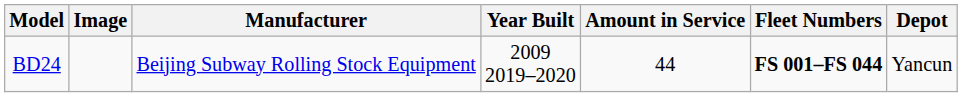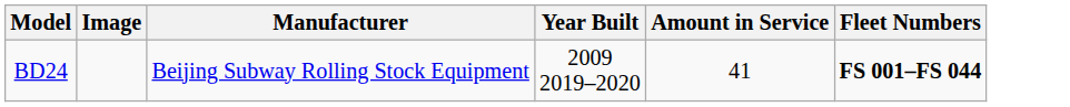- column: Depot | Yancun
BD24 | Amount in Service: 44 -> 41
